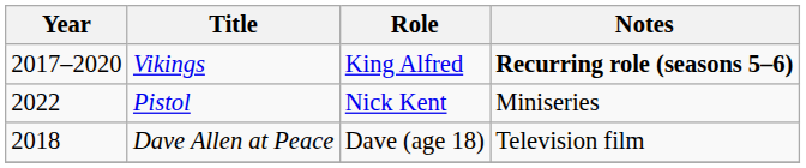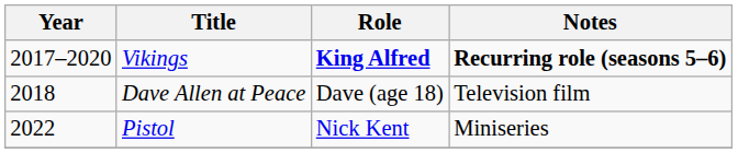Vikings | Role: normal -> bold
rows swapped: Dave Allen at Peace <-> Pistol
